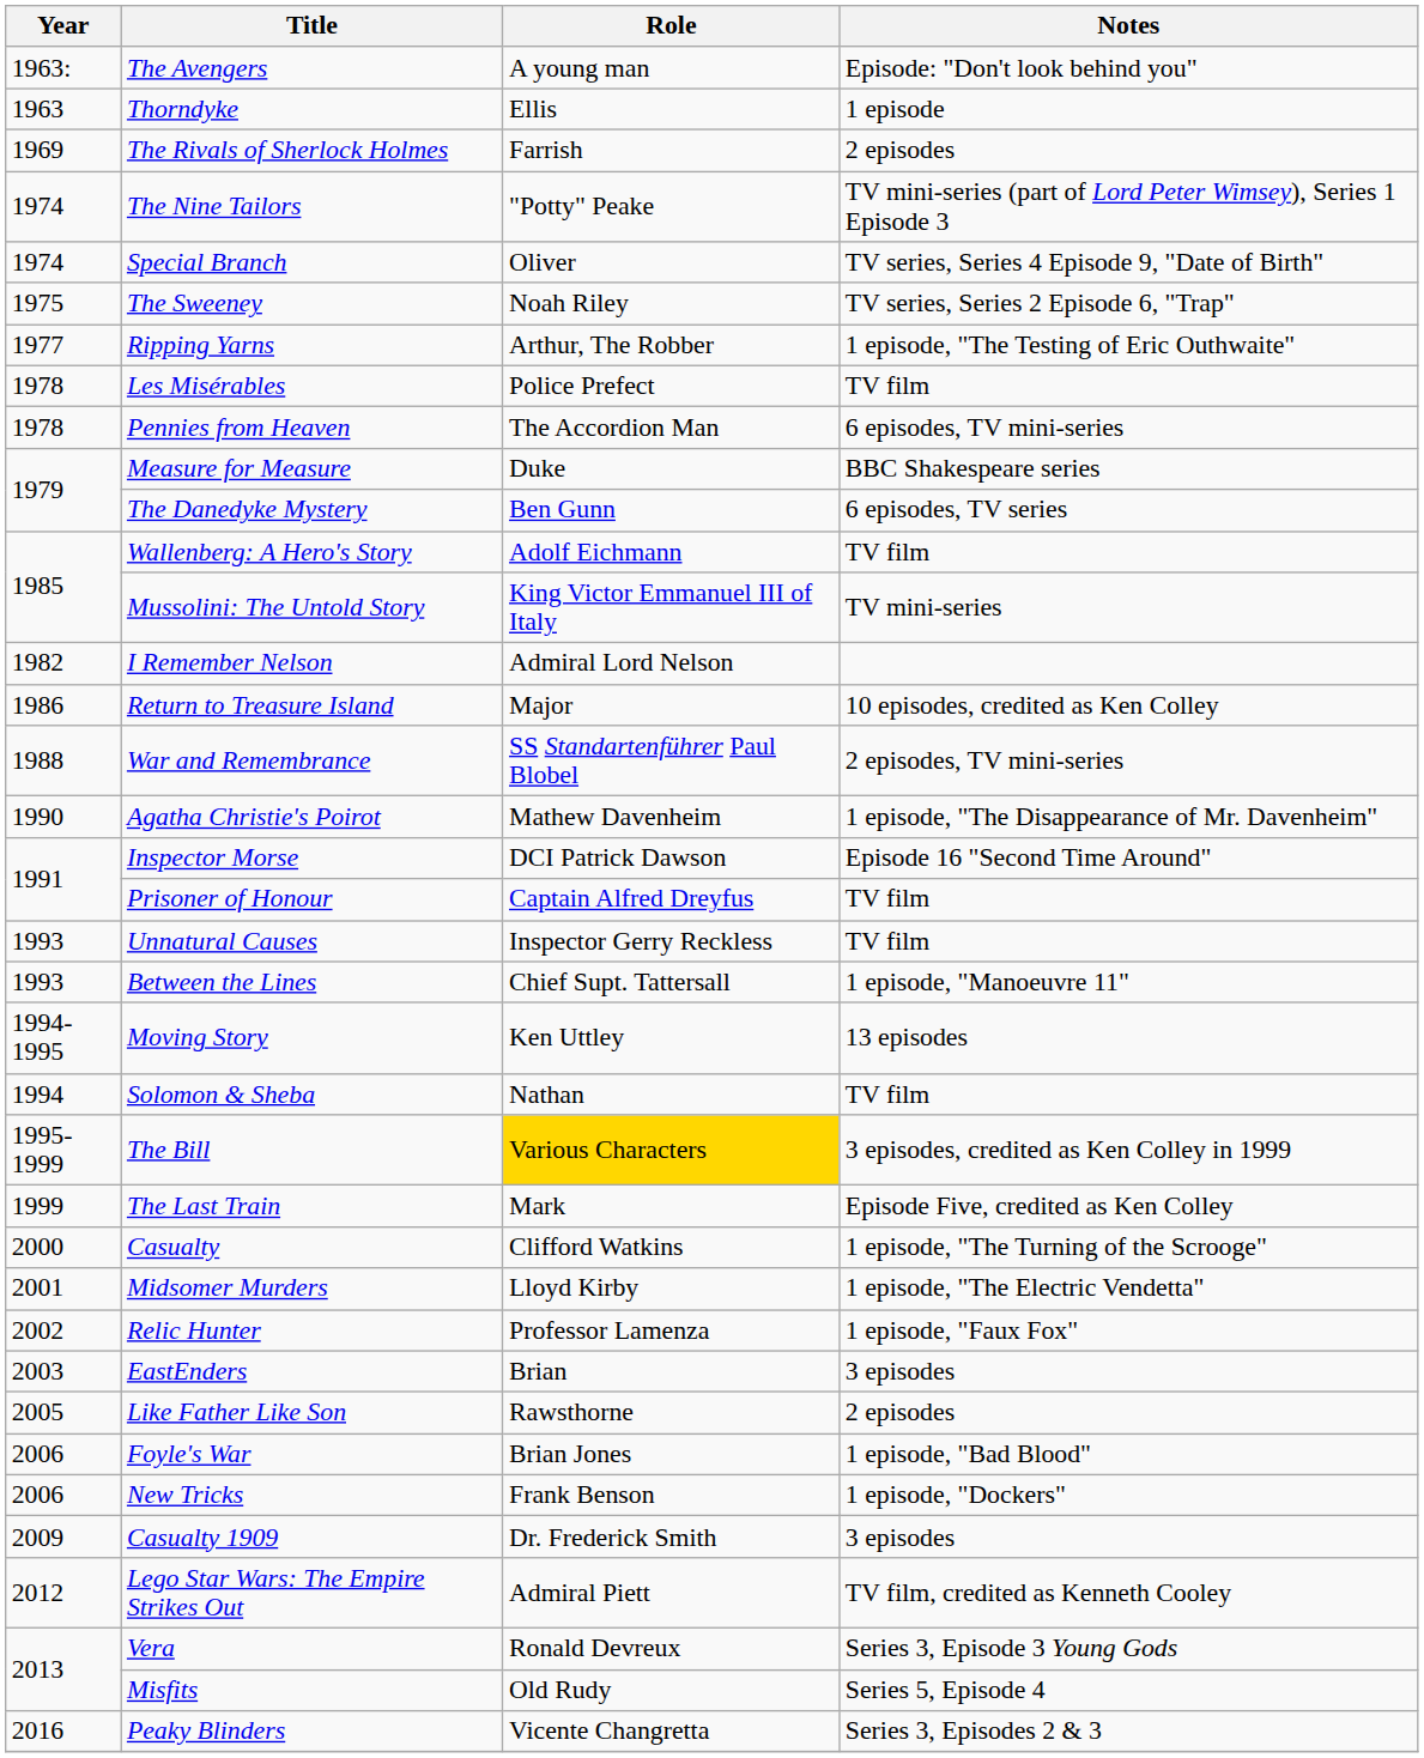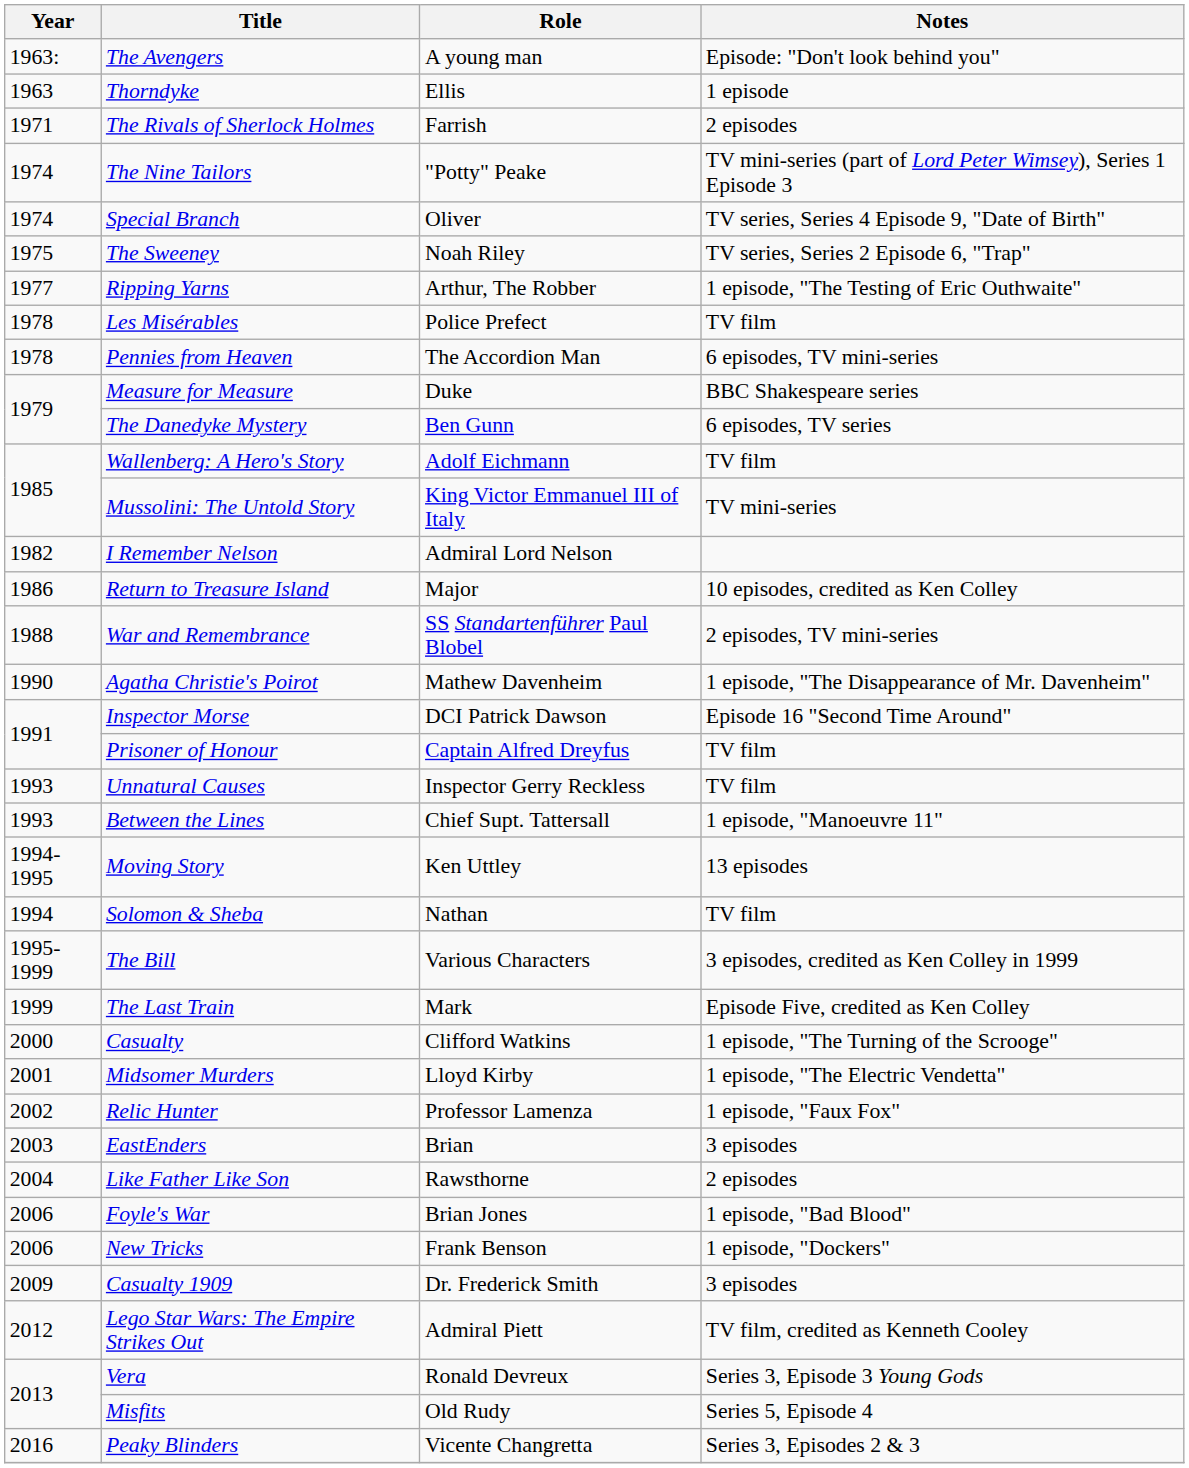The Rivals of Sherlock Holmes | Year: 1969 -> 1971
The Bill | Role: gold background -> no background
Like Father Like Son | Year: 2005 -> 2004
